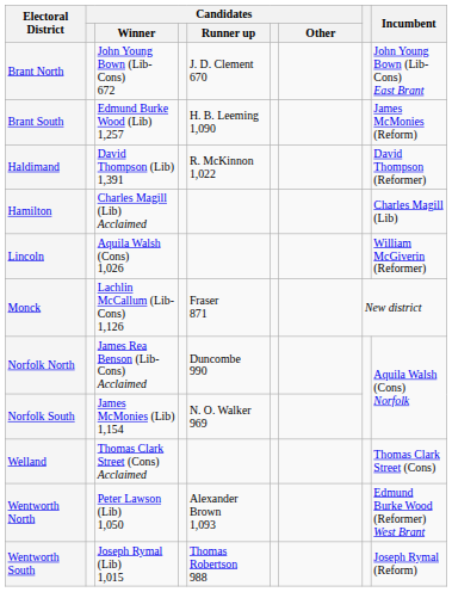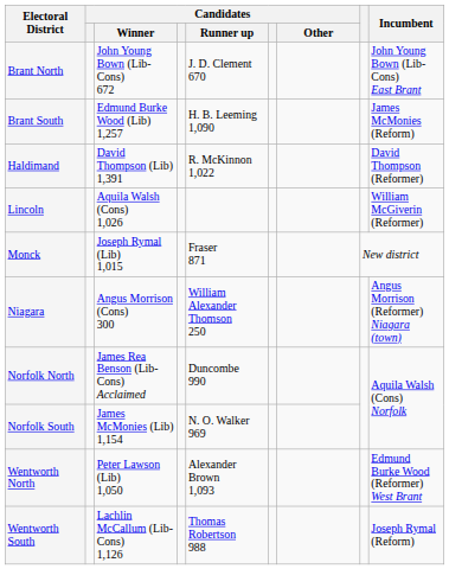- row: Hamilton | Charles Magill (Lib) Acclaimed | Charles Magill (Lib)
Monck | Candidates / Winner: Lachlin McCallum (Lib-Cons) 1,126 -> Joseph Rymal (Lib) 1,015
+ row: Niagara | Angus Morrison (Cons) 300 | William Alexander Thomson 250 | Angus Morrison (Reformer) Niagara (town)
- row: Welland | Thomas Clark Street (Cons) Acclaimed | Thomas Clark Street (Cons)
Wentworth South | Candidates / Winner: Joseph Rymal (Lib) 1,015 -> Lachlin McCallum (Lib-Cons) 1,126
